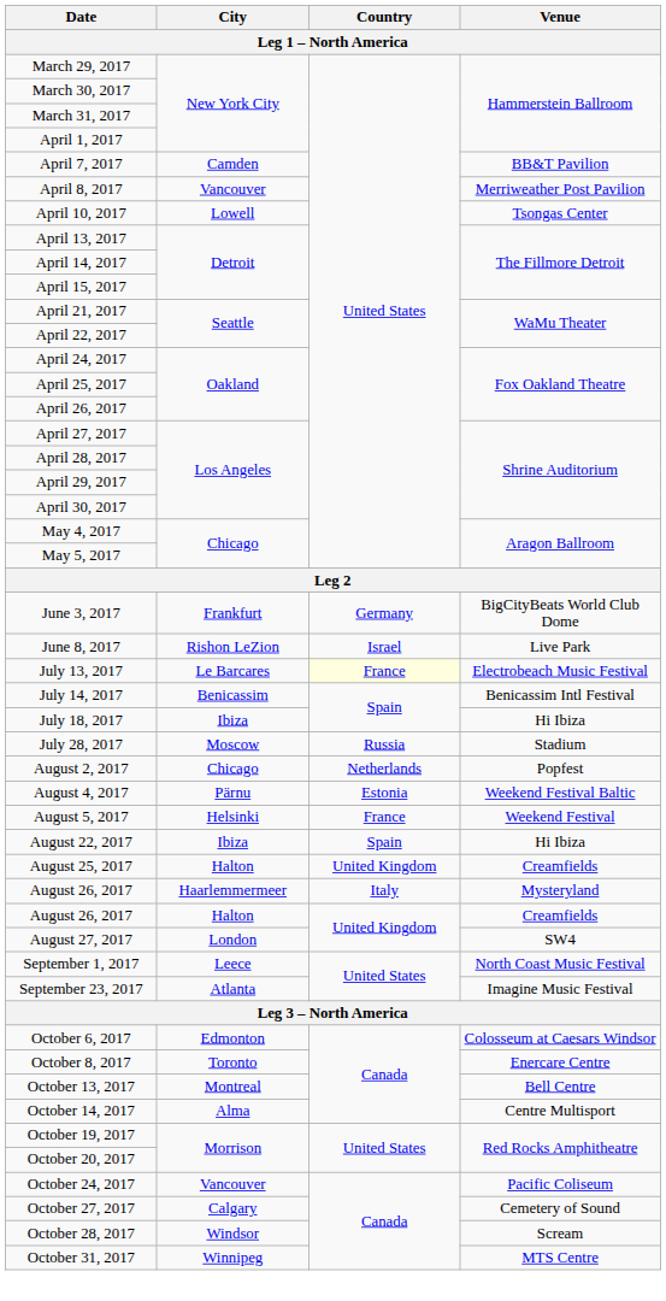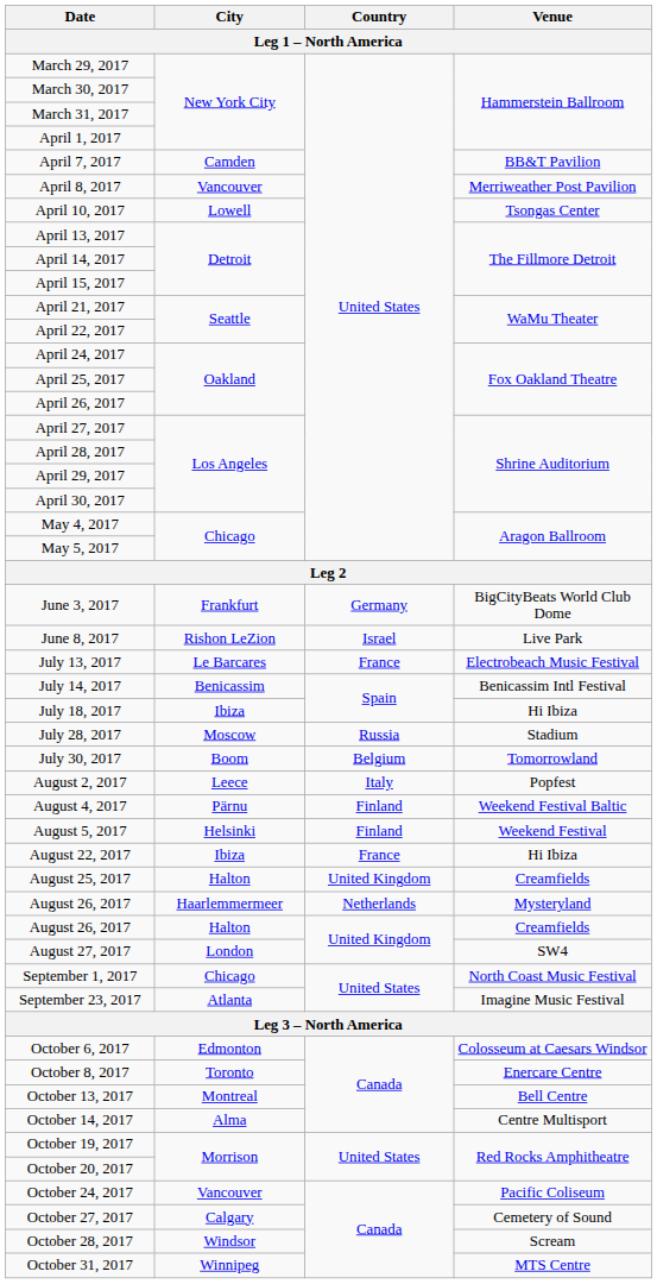July 13, 2017 | Country: lightyellow background -> no background
+ row: July 30, 2017 | Boom | Belgium | Tomorrowland
August 2, 2017 | City: Chicago -> Leece
August 2, 2017 | Country: Netherlands -> Italy
August 4, 2017 | Country: Estonia -> Finland
August 5, 2017 | Country: France -> Finland
August 22, 2017 | Country: Spain -> France
August 26, 2017 / Mysteryland | Country: Italy -> Netherlands
September 1, 2017 | City: Leece -> Chicago
